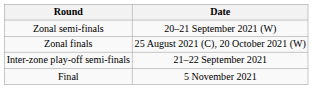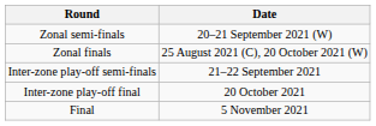+ row: Inter-zone play-off final | 20 October 2021
